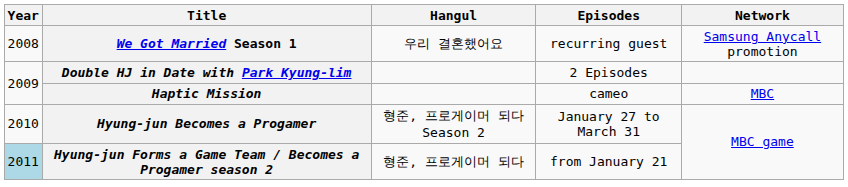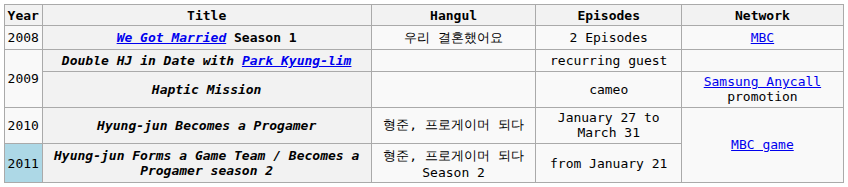We Got Married Season 1 | Episodes: recurring guest -> 2 Episodes
We Got Married Season 1 | Network: Samsung Anycall promotion -> MBC
Double HJ in Date with Park Kyung-lim | Episodes: 2 Episodes -> recurring guest
Haptic Mission | Network: MBC -> Samsung Anycall promotion
Hyung-jun Becomes a Progamer | Hangul: 형준, 프로게이머 되다 Season 2 -> 형준, 프로게이머 되다
Hyung-jun Forms a Game Team / Becomes a Progamer season 2 | Hangul: 형준, 프로게이머 되다 -> 형준, 프로게이머 되다 Season 2
